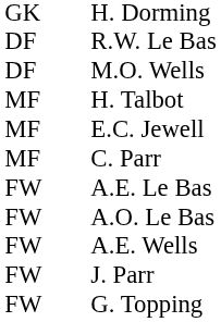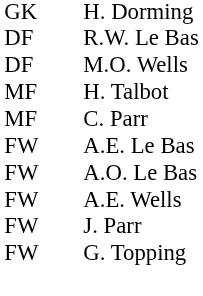- row: MF | E.C. Jewell
